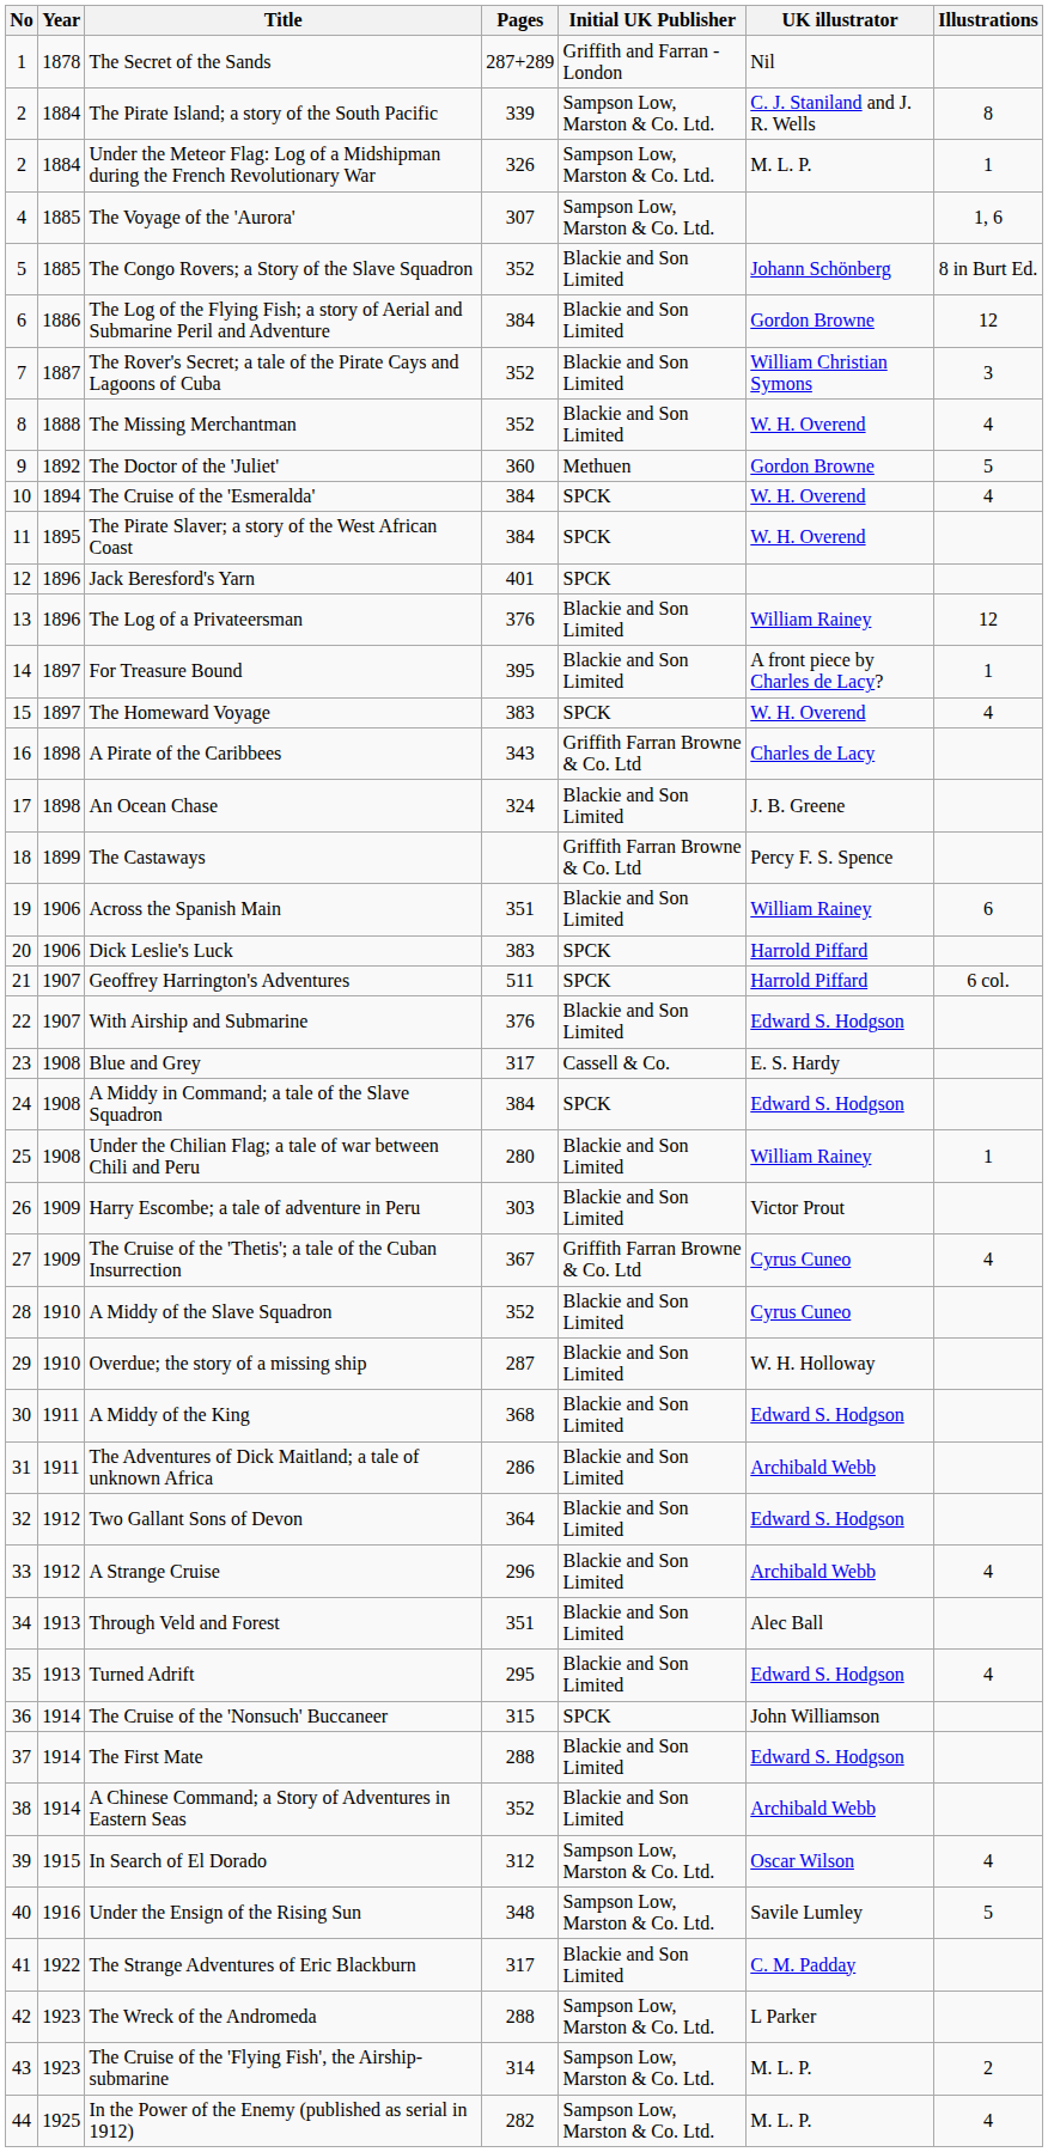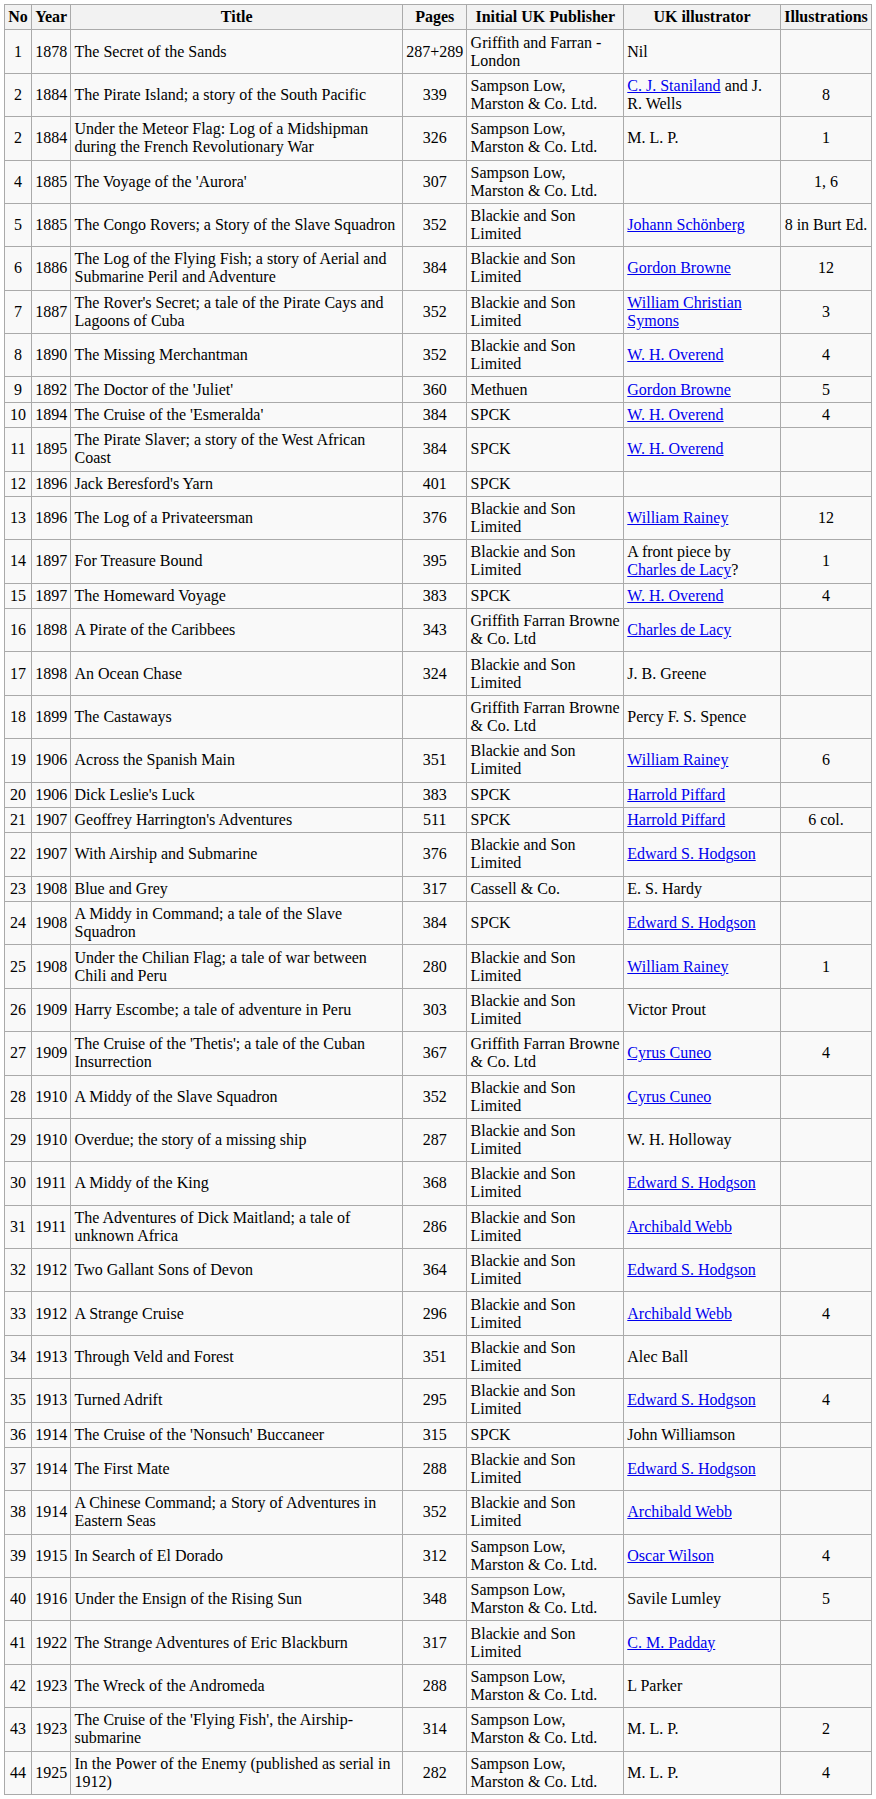The Missing Merchantman | Year: 1888 -> 1890
